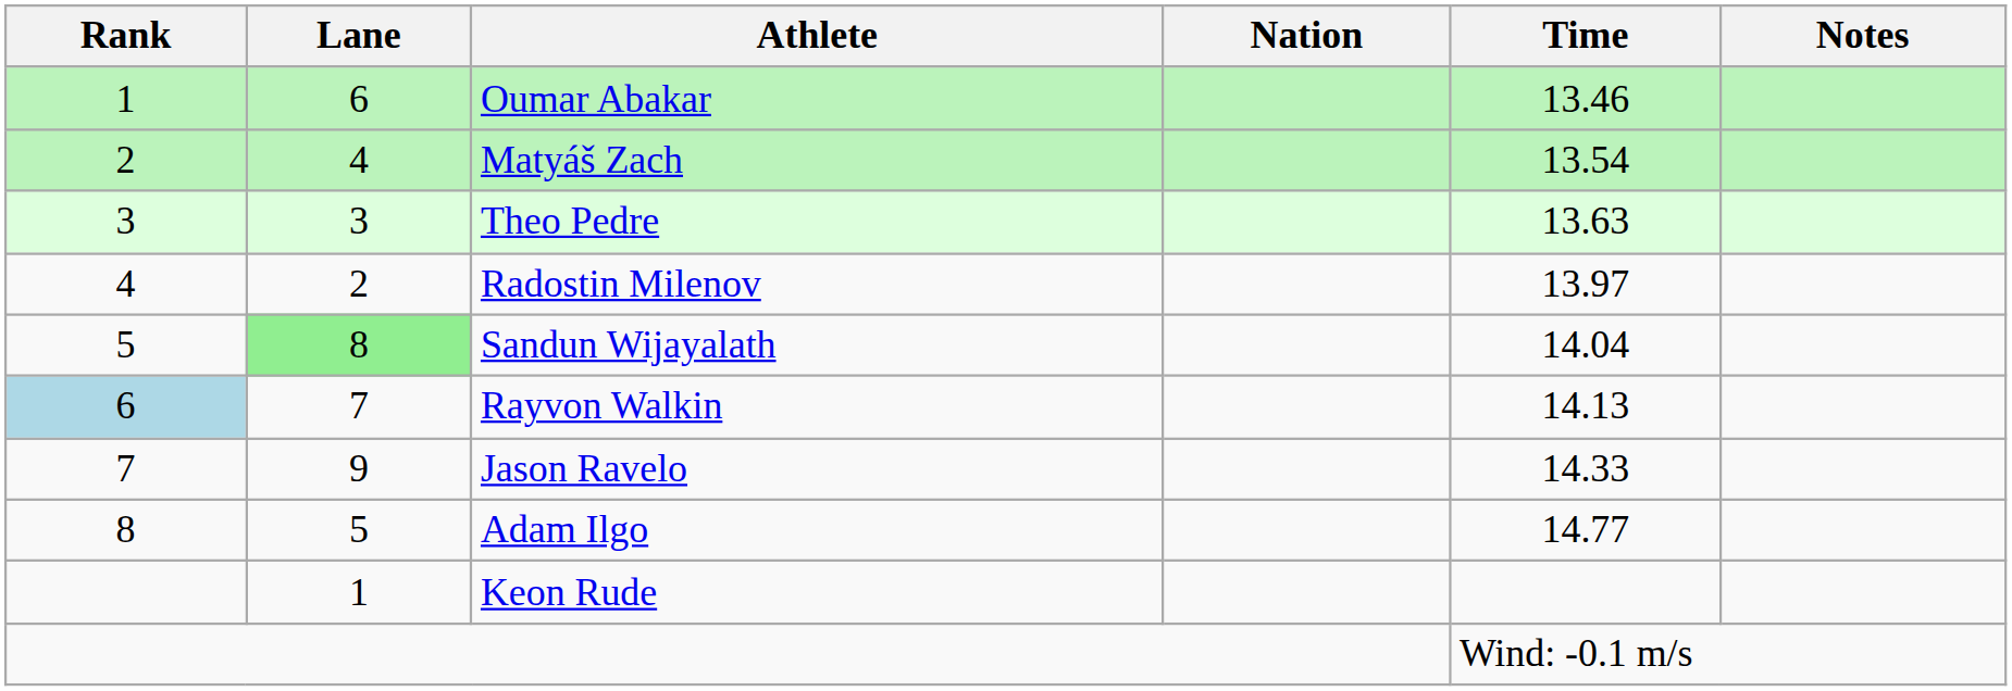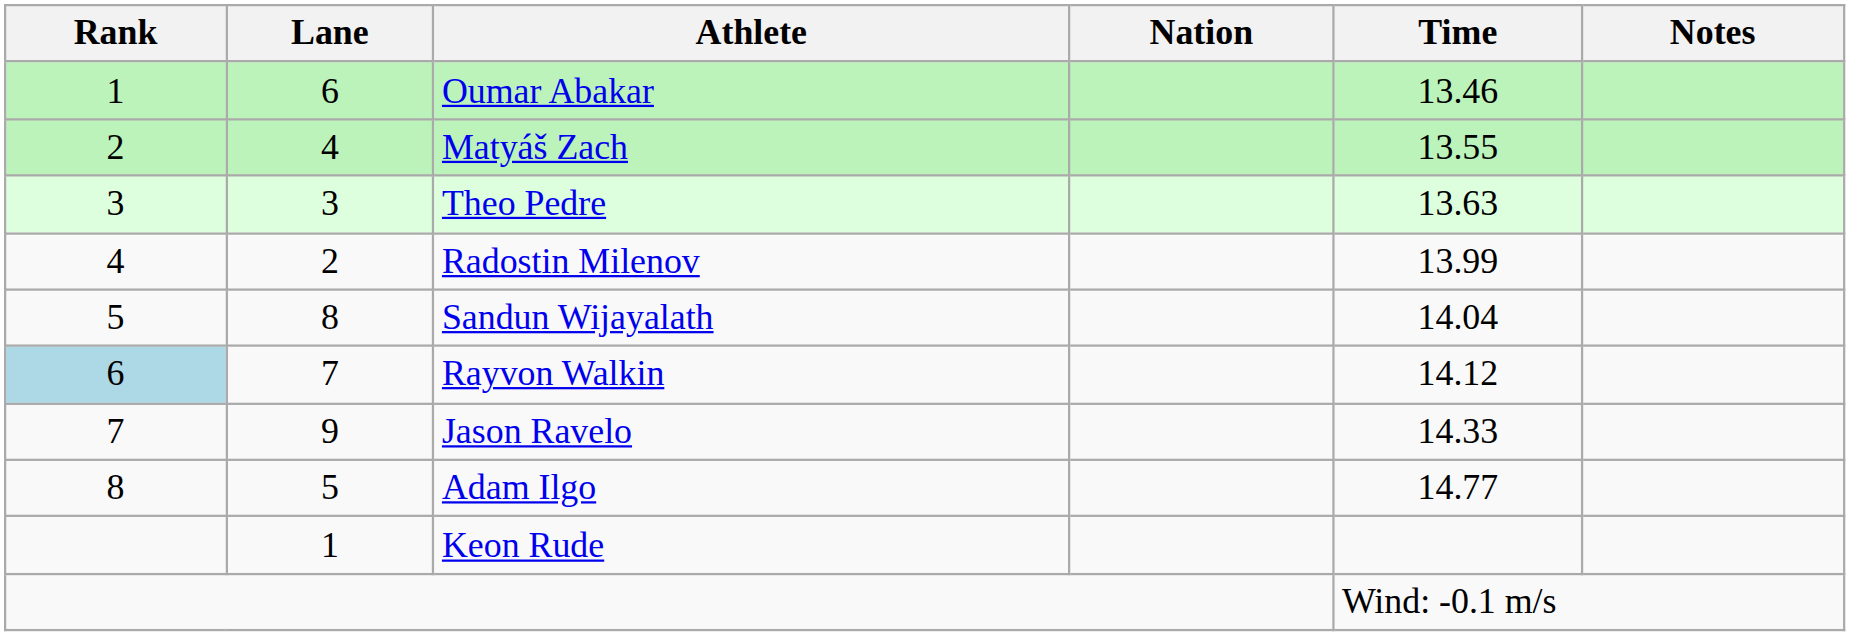Matyáš Zach | Time: 13.54 -> 13.55
Radostin Milenov | Time: 13.97 -> 13.99
Sandun Wijayalath | Lane: lightgreen background -> no background
Rayvon Walkin | Time: 14.13 -> 14.12
